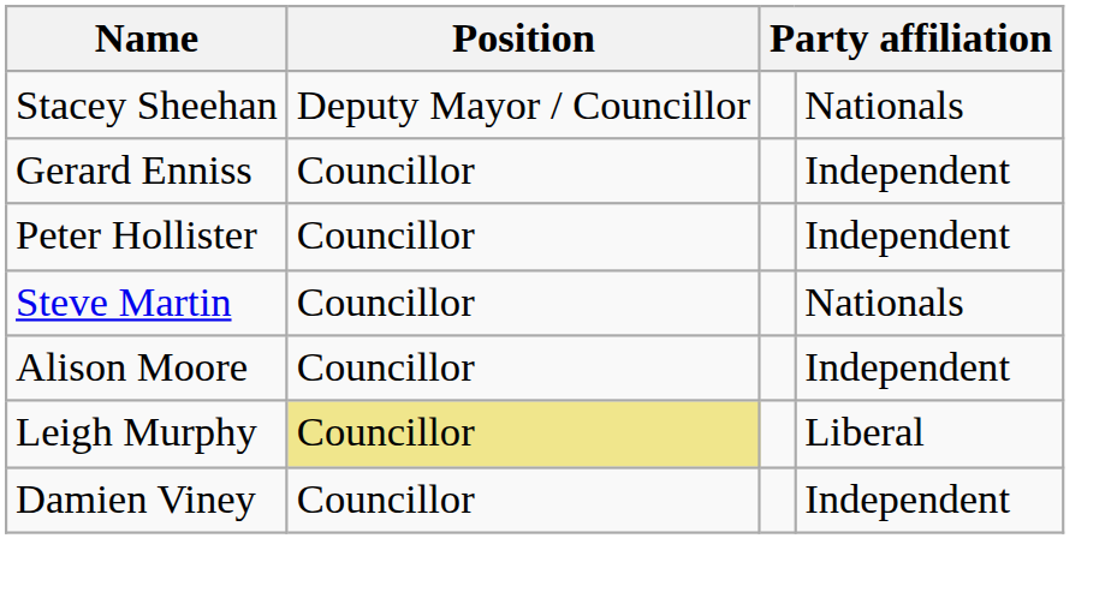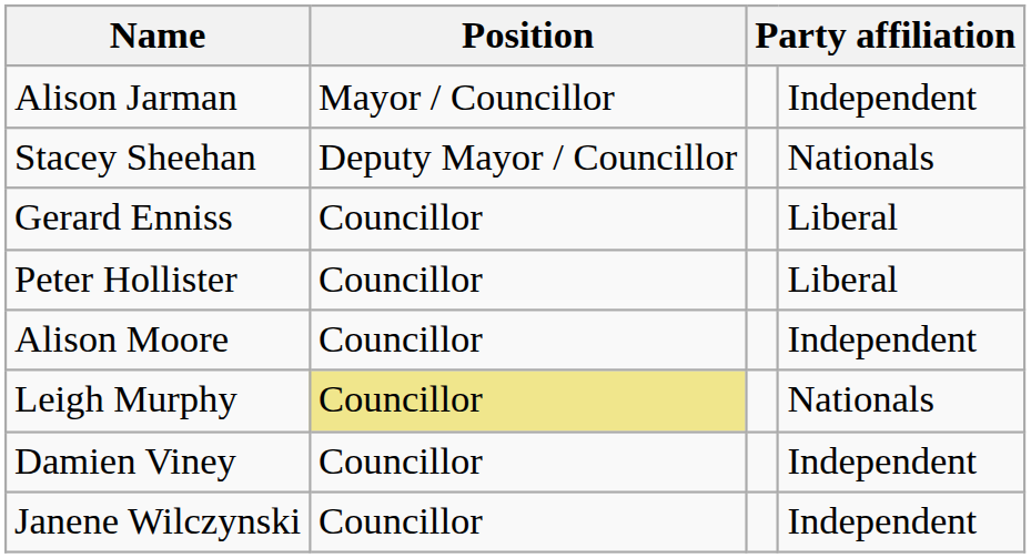+ row: Alison Jarman | Mayor / Councillor | Independent
Gerard Enniss | column 4: Independent -> Liberal
Peter Hollister | column 4: Independent -> Liberal
- row: Steve Martin | Councillor | Nationals
Leigh Murphy | column 4: Liberal -> Nationals
+ row: Janene Wilczynski | Councillor | Independent
